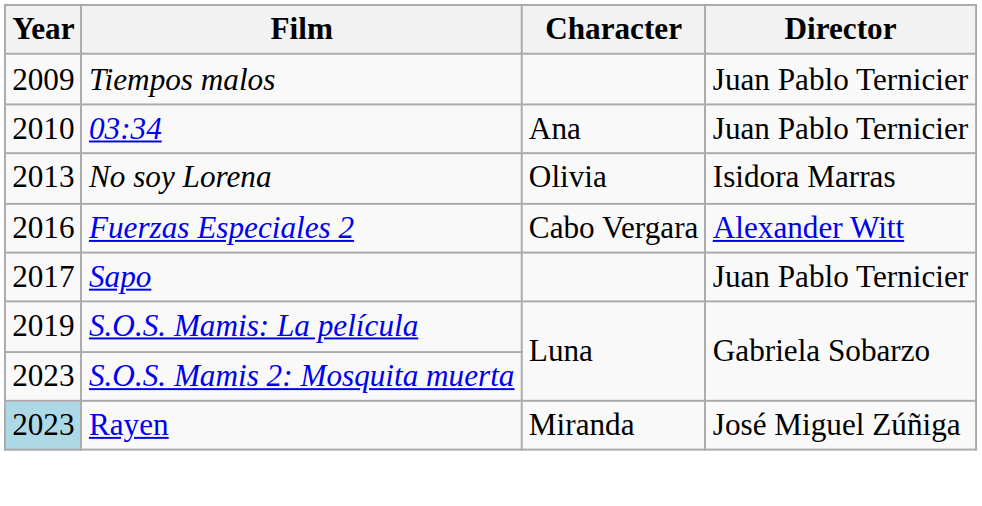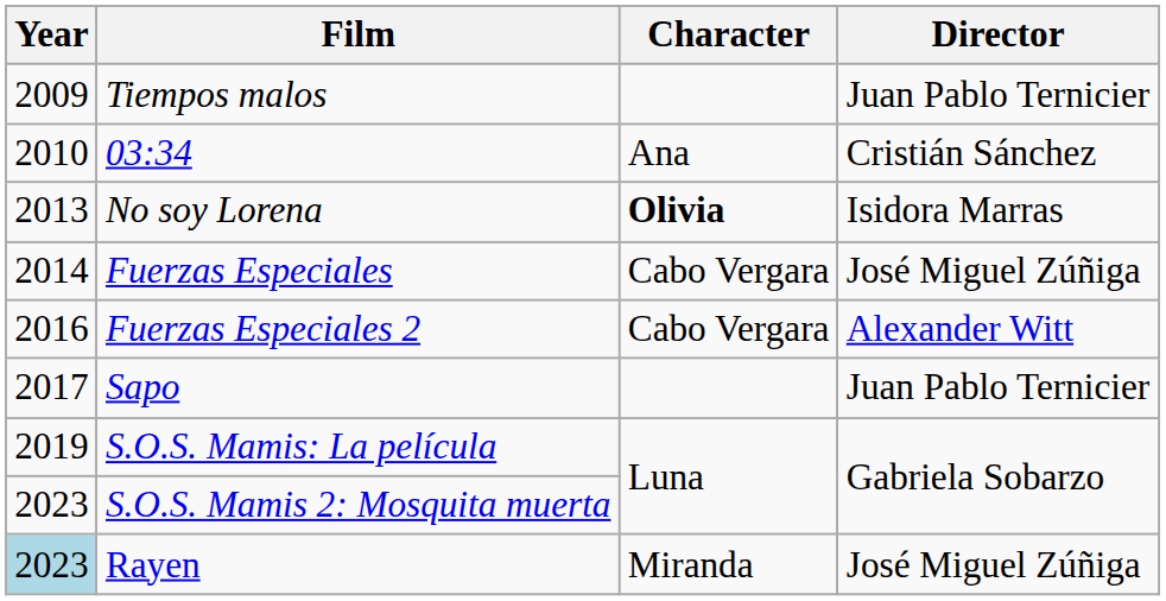03:34 | Director: Juan Pablo Ternicier -> Cristián Sánchez
No soy Lorena | Character: normal -> bold
+ row: 2014 | Fuerzas Especiales | Cabo Vergara | José Miguel Zúñiga
